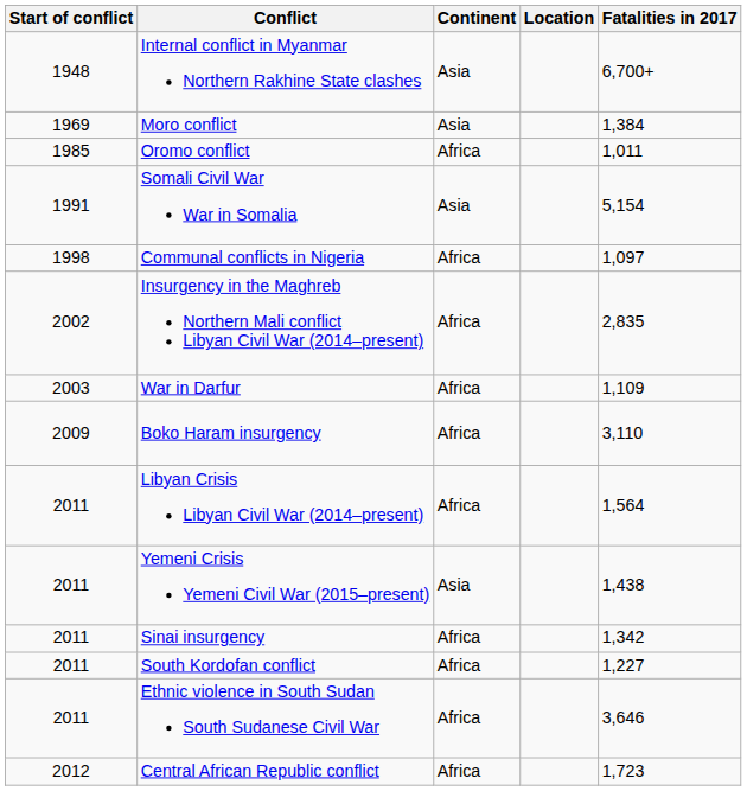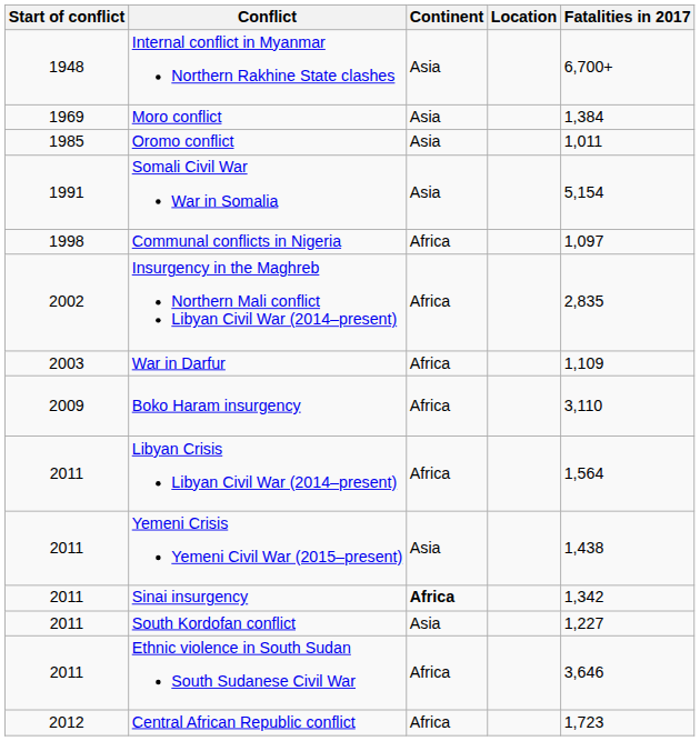Oromo conflict | Continent: Africa -> Asia
Sinai insurgency | Continent: normal -> bold
South Kordofan conflict | Continent: Africa -> Asia
